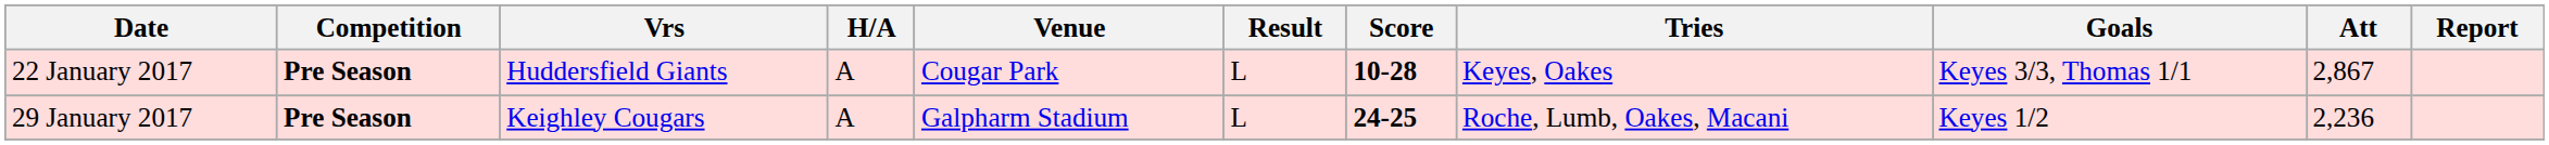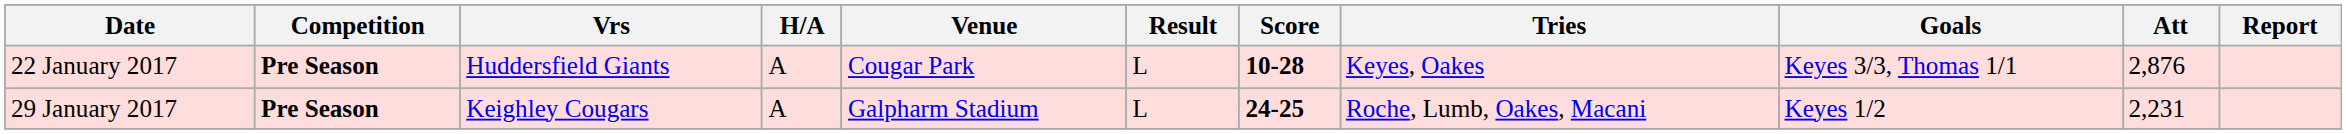22 January 2017 | Att: 2,867 -> 2,876
29 January 2017 | Att: 2,236 -> 2,231
